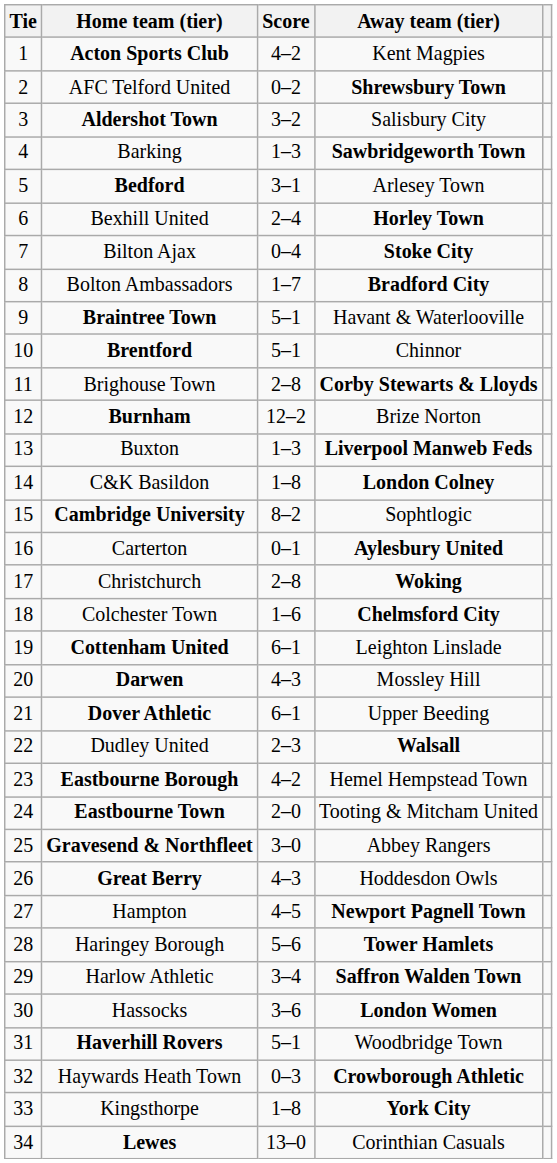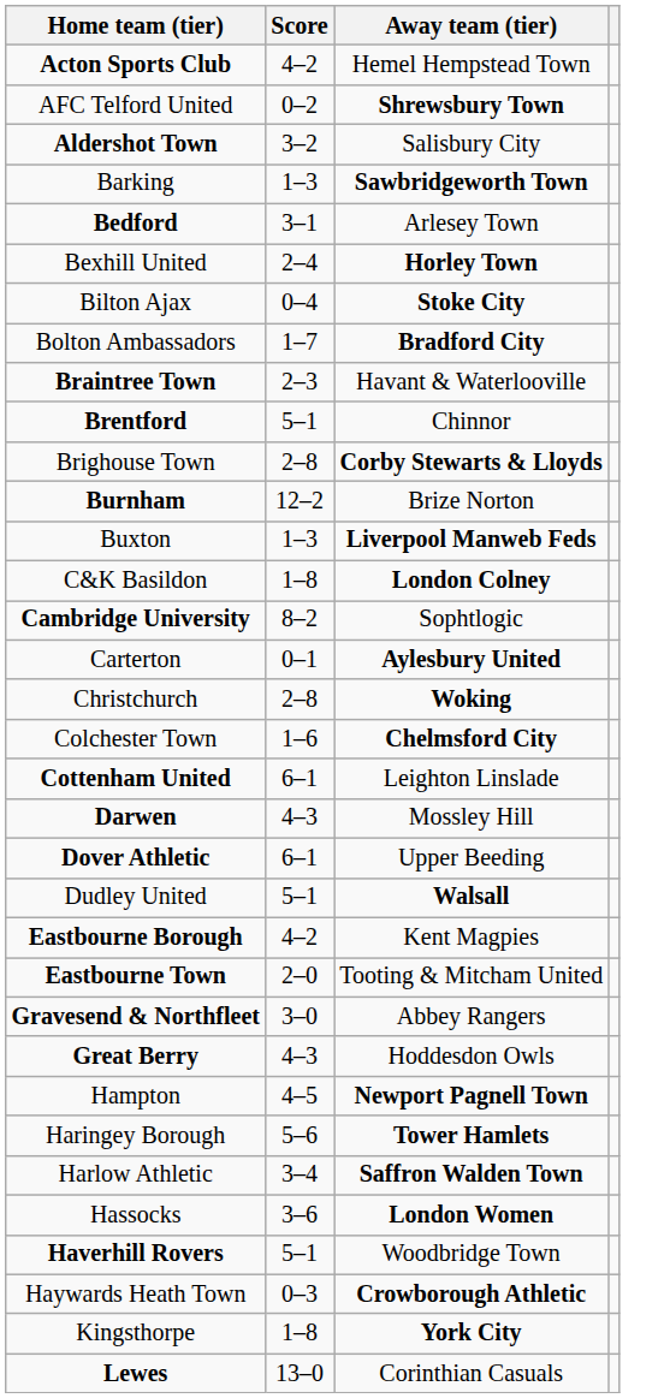- column: Tie | 1 | 2 | 3 | 4 | 5 | 6 | 7 | 8 | 9 | 10 | 11 | 12 | 13 | 14 | 15 | 16 | 17 | 18 | 19 | 20 | 21 | 22 | 23 | 24 | 25 | 26 | 27 | 28 | 29 | 30 | 31 | 32 | 33 | 34
Acton Sports Club | Away team (tier): Kent Magpies -> Hemel Hempstead Town
Braintree Town | Score: 5–1 -> 2–3
Dudley United | Score: 2–3 -> 5–1
Eastbourne Borough | Away team (tier): Hemel Hempstead Town -> Kent Magpies
